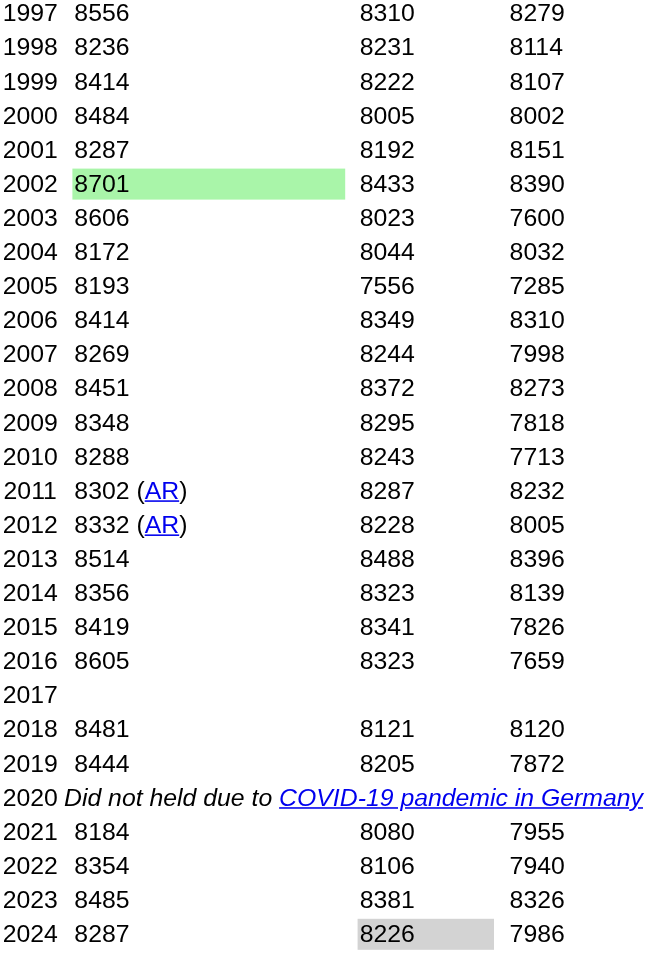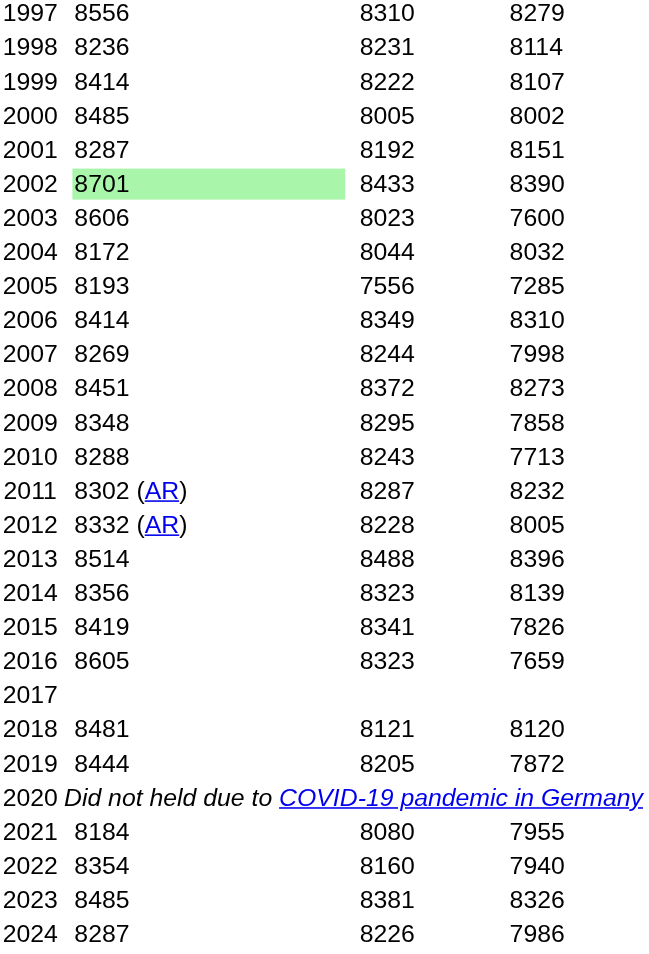2000 | column 3: 8484 -> 8485
2009 | column 7: 7818 -> 7858
2022 | column 5: 8106 -> 8160
2024 | column 5: lightgrey background -> no background
